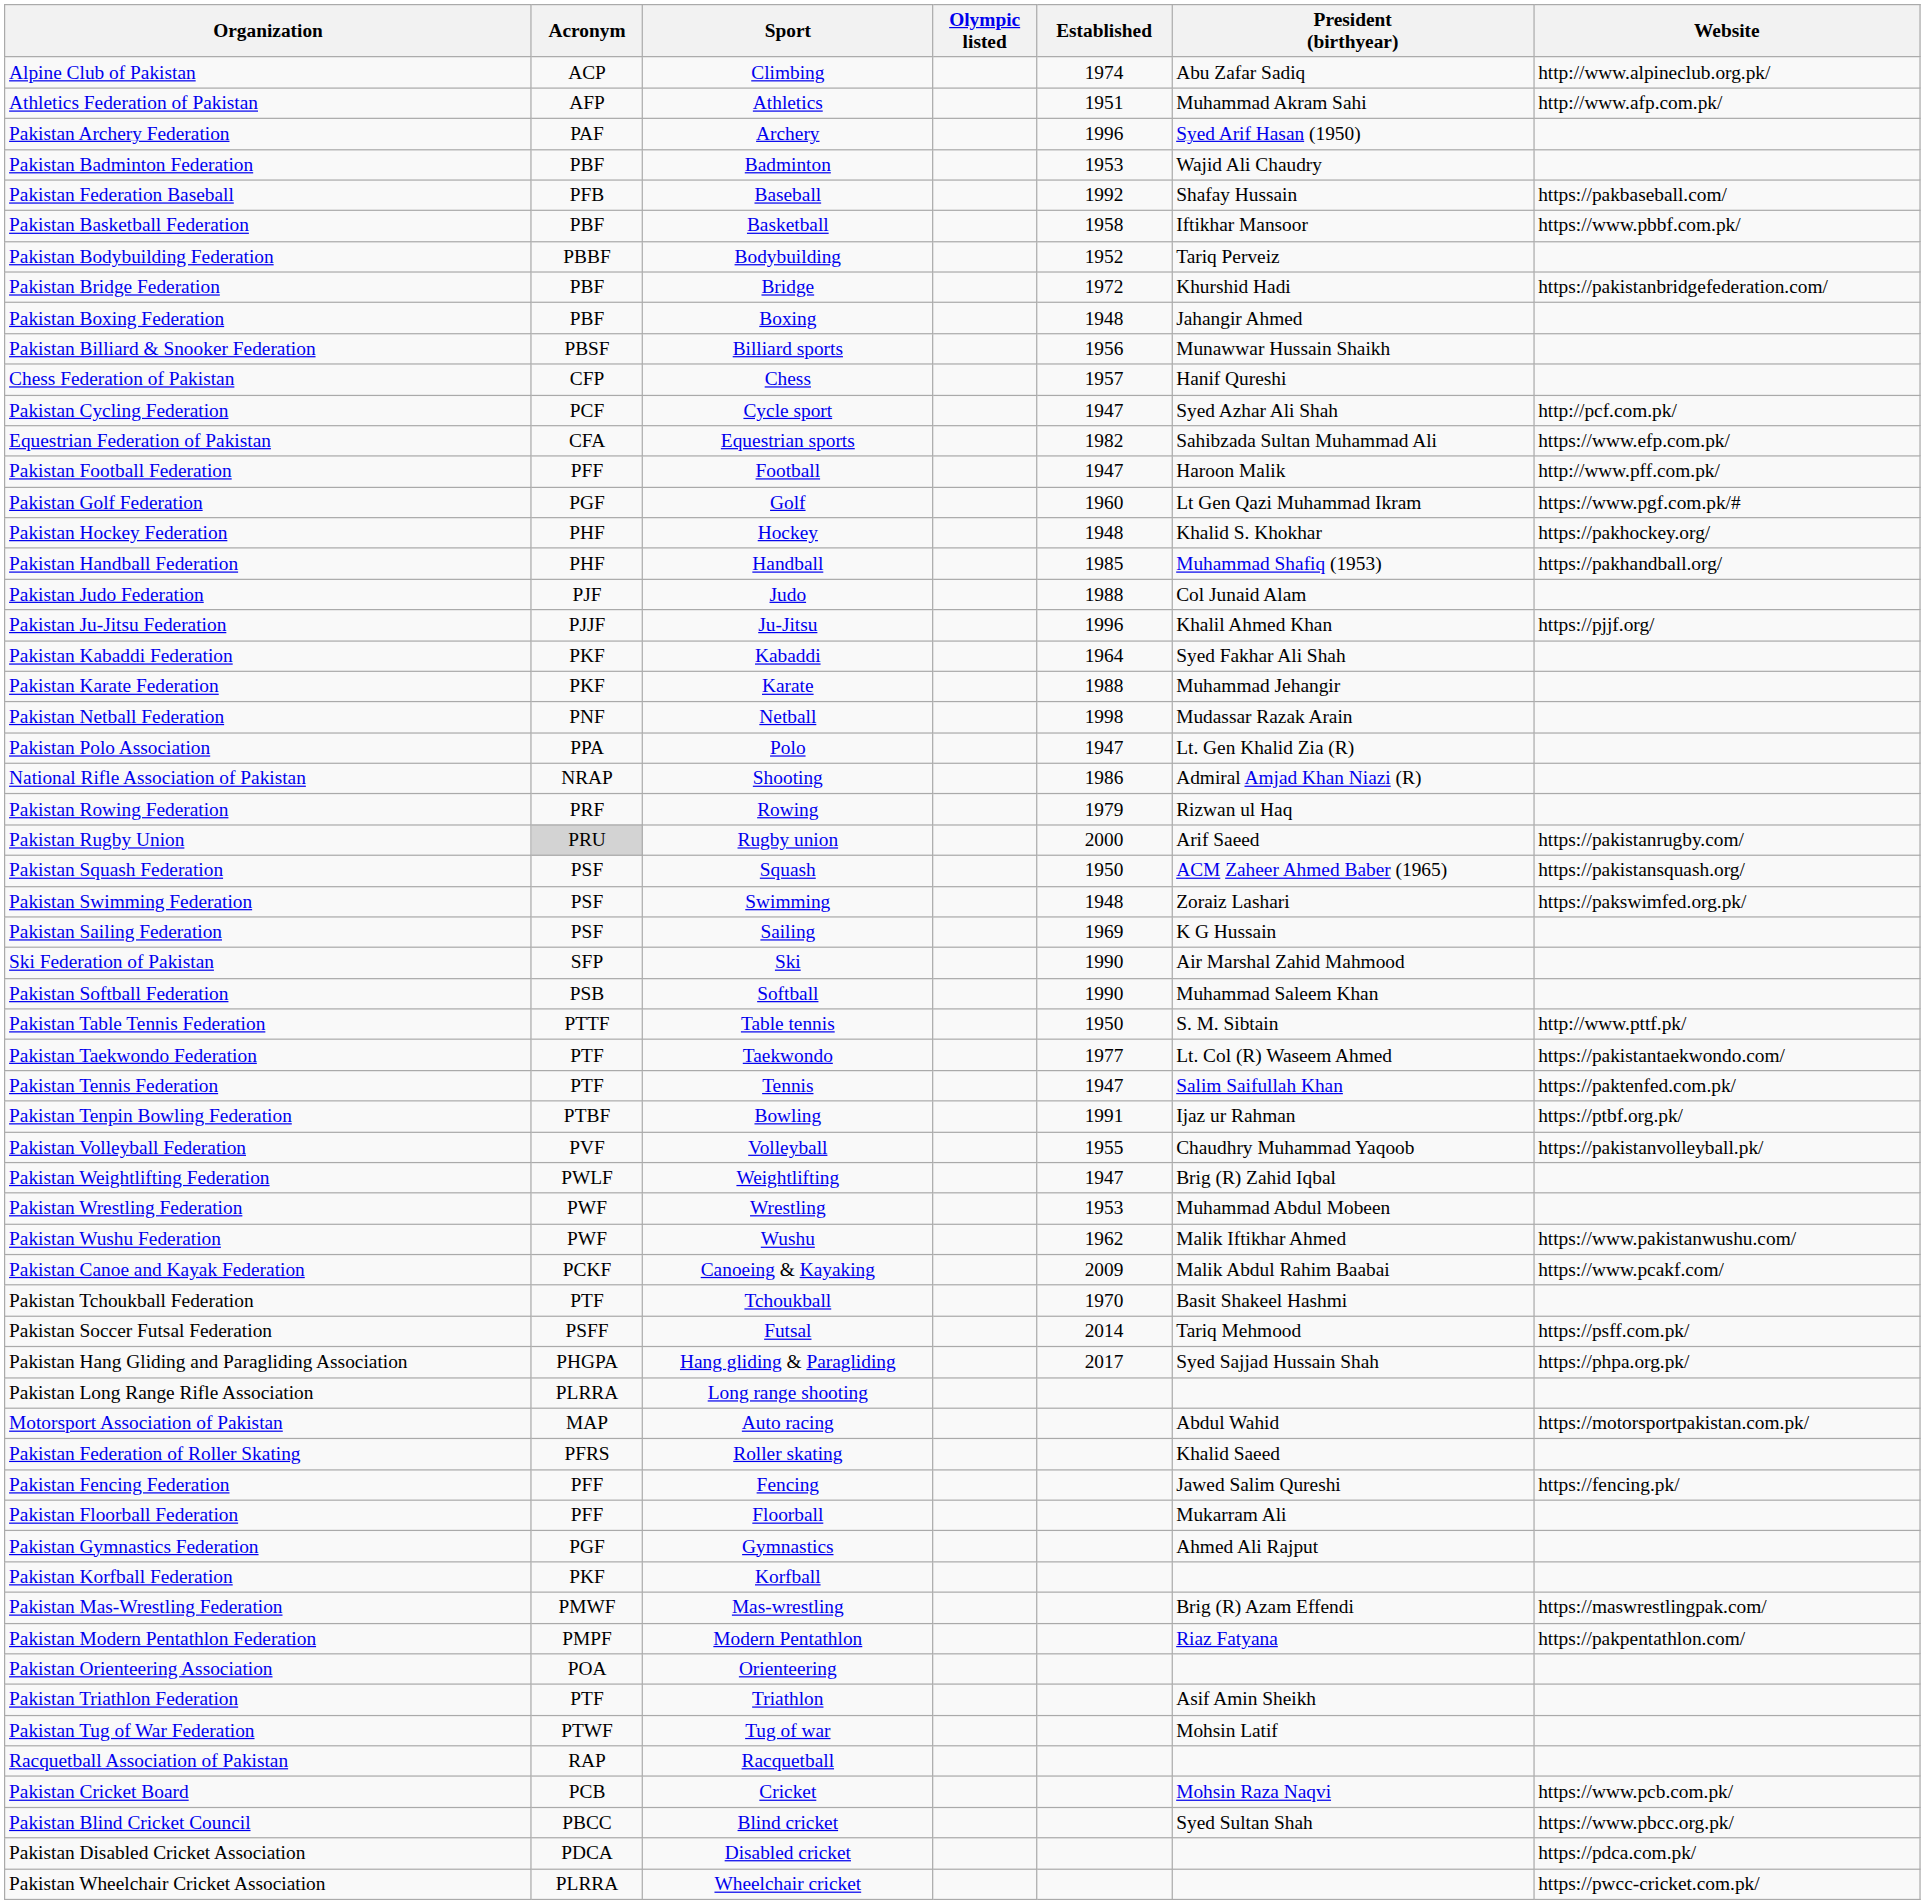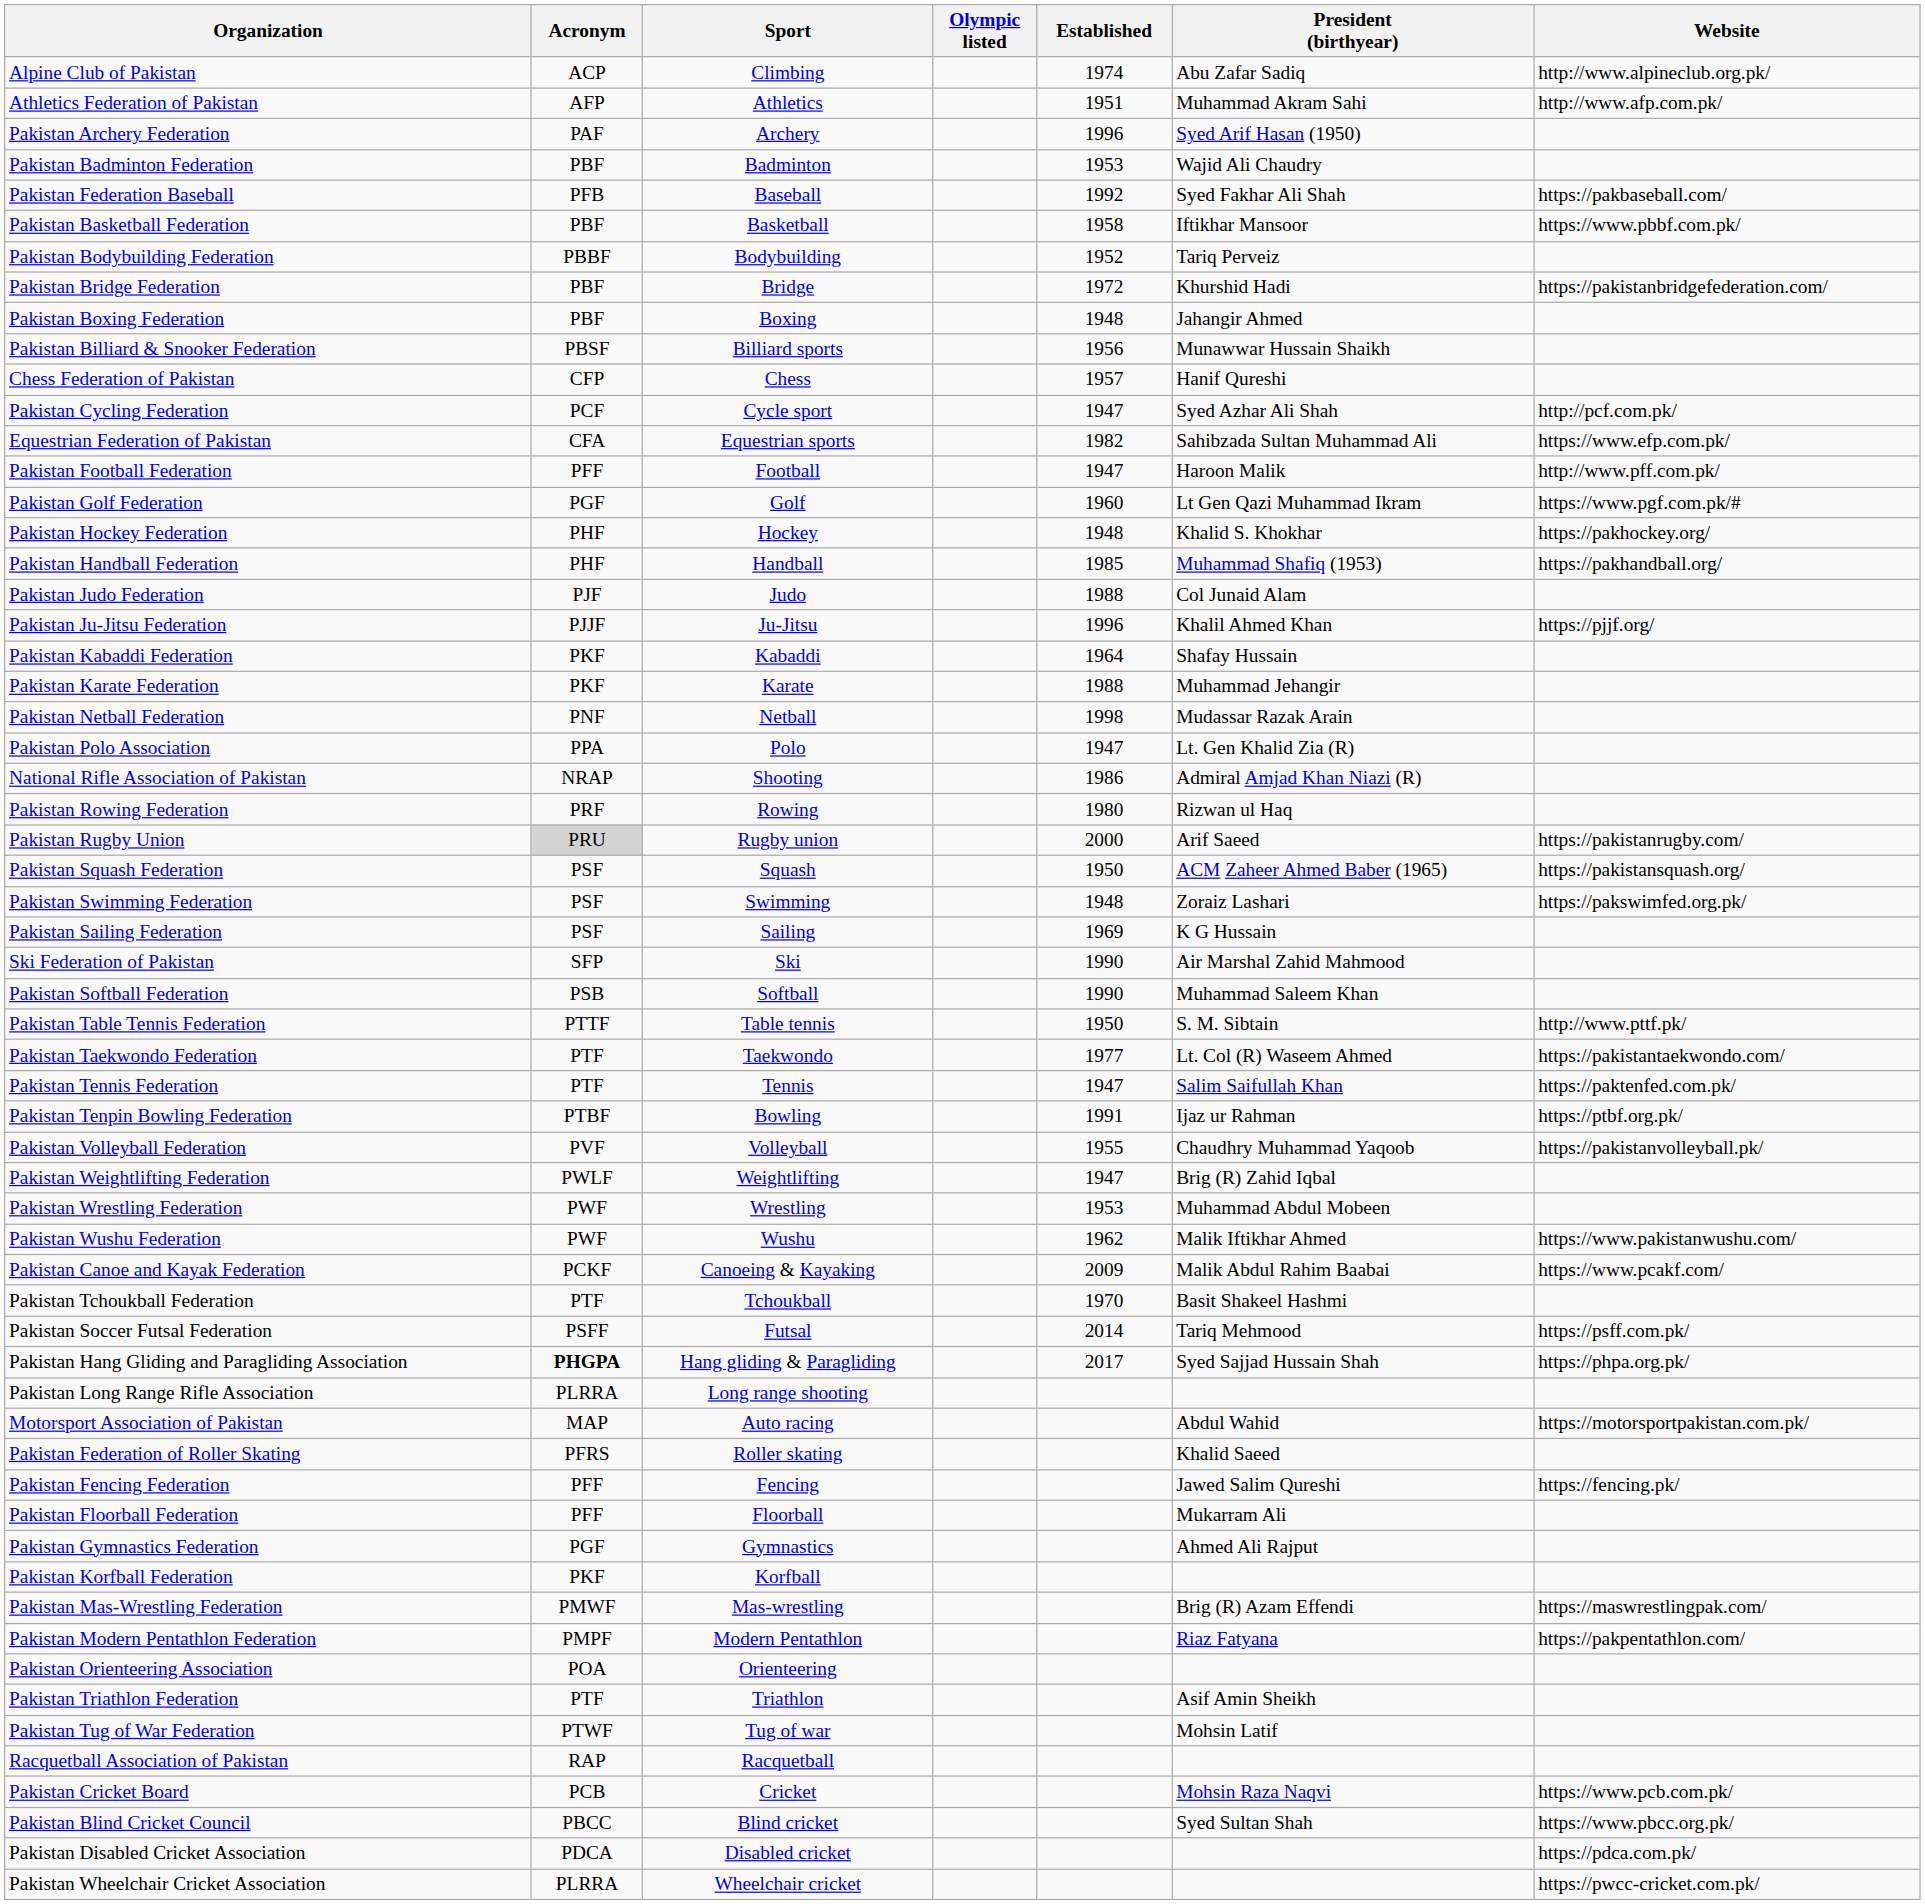Pakistan Federation Baseball | President (birthyear): Shafay Hussain -> Syed Fakhar Ali Shah
Pakistan Kabaddi Federation | President (birthyear): Syed Fakhar Ali Shah -> Shafay Hussain
Pakistan Rowing Federation | Established: 1979 -> 1980
Pakistan Hang Gliding and Paragliding Association | Acronym: normal -> bold
